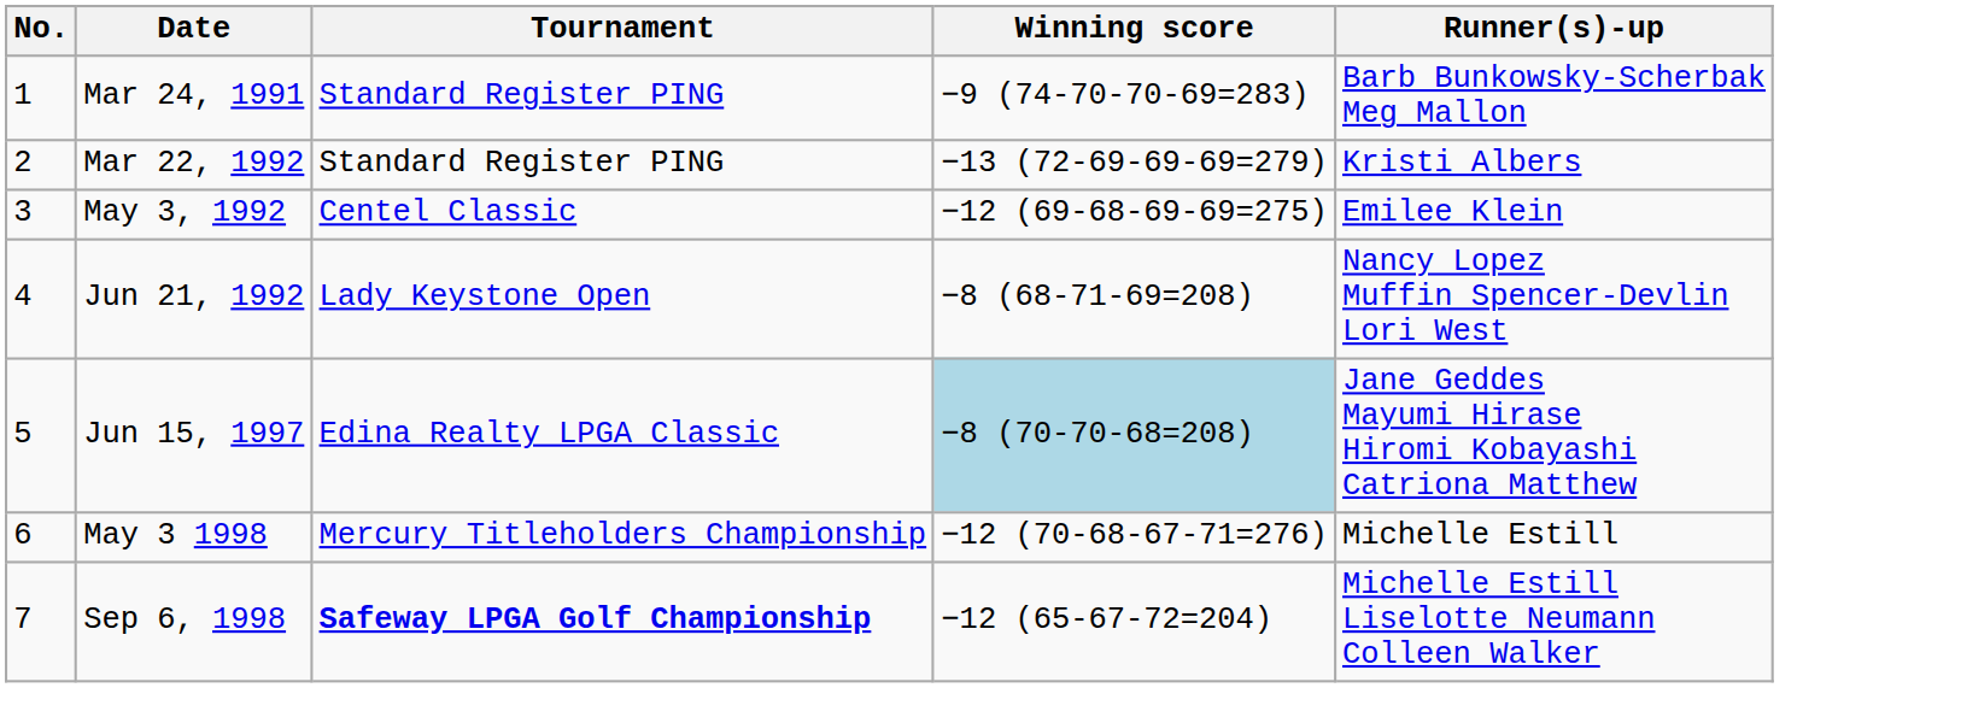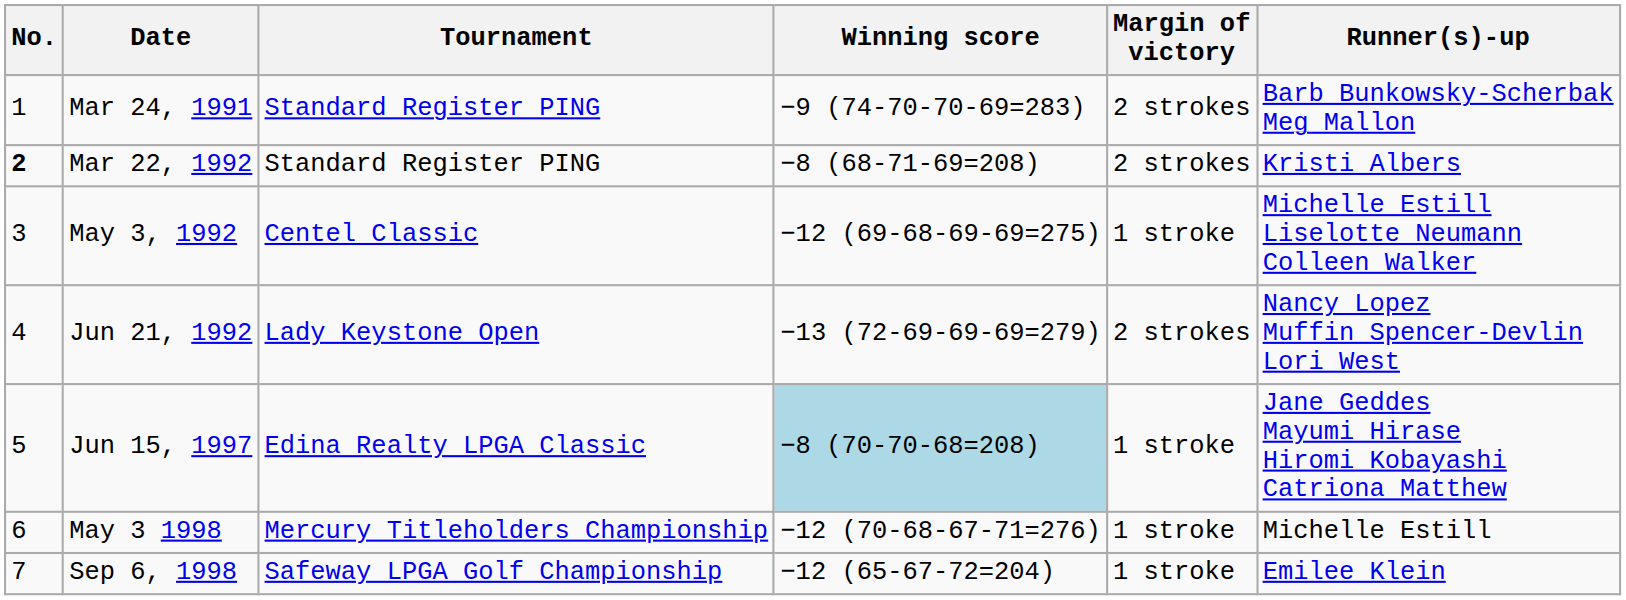+ column: Margin of victory | 2 strokes | 2 strokes | 1 stroke | 2 strokes | 1 stroke | 1 stroke | 1 stroke
Mar 22, 1992 | No.: normal -> bold
Mar 22, 1992 | Winning score: −13 (72-69-69-69=279) -> −8 (68-71-69=208)
May 3, 1992 | Runner(s)-up: Emilee Klein -> Michelle Estill Liselotte Neumann Colleen Walker
Jun 21, 1992 | Winning score: −8 (68-71-69=208) -> −13 (72-69-69-69=279)
Sep 6, 1998 | Tournament: bold -> normal
Sep 6, 1998 | Runner(s)-up: Michelle Estill Liselotte Neumann Colleen Walker -> Emilee Klein
